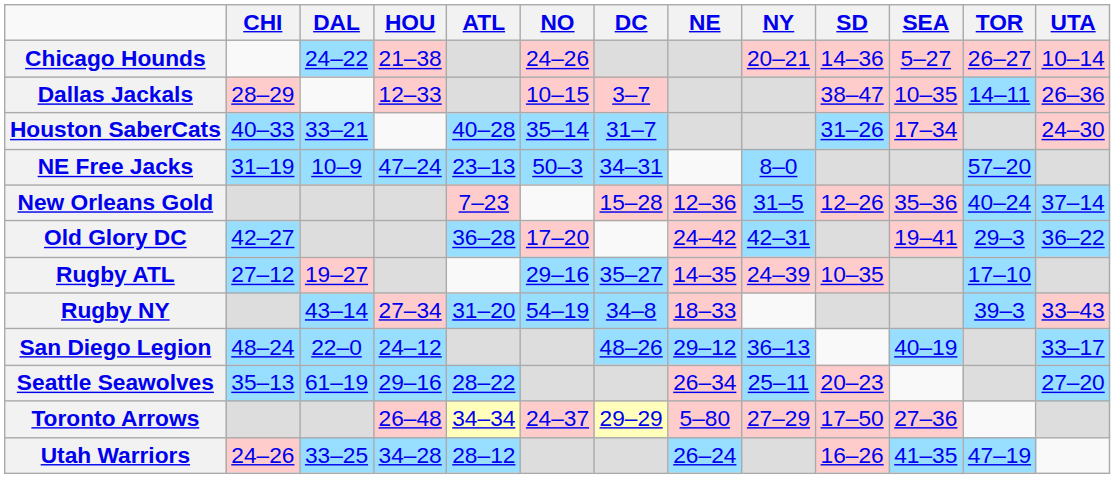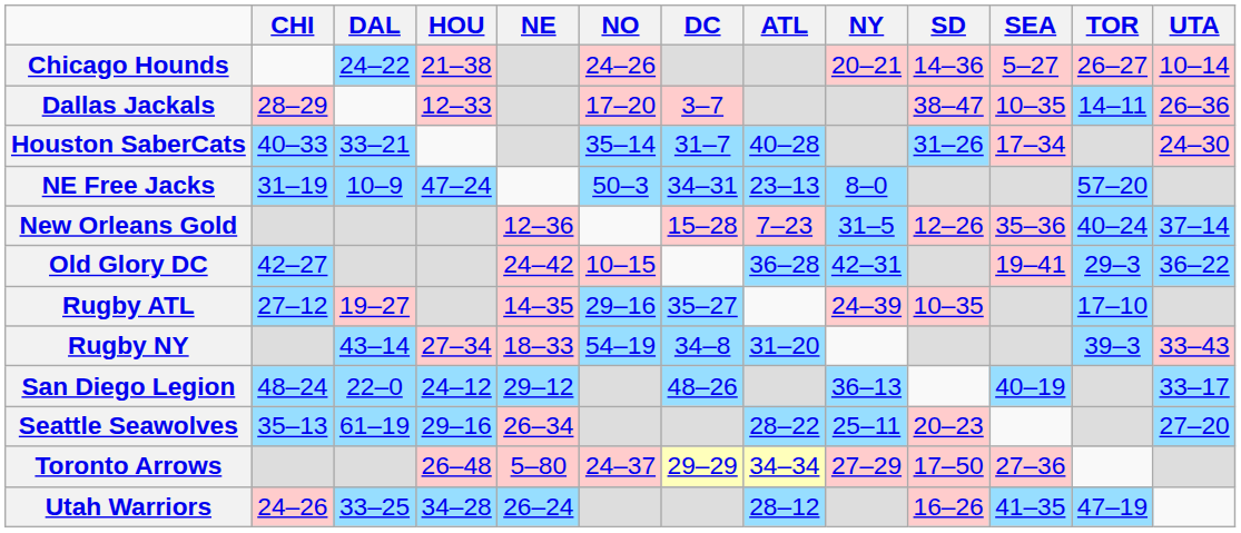columns swapped: NE <-> ATL
Dallas Jackals | NO: 10–15 -> 17–20
Old Glory DC | NO: 17–20 -> 10–15
